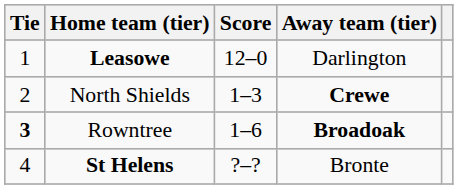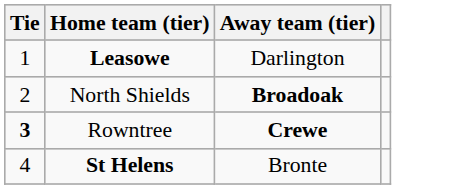- column: Score | 12–0 | 1–3 | 1–6 | ?–?
North Shields | Away team (tier): Crewe -> Broadoak
Rowntree | Away team (tier): Broadoak -> Crewe
